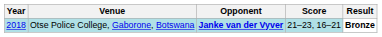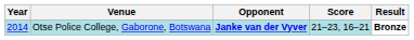Otse Police College, Gaborone, Botswana | Year: 2018 -> 2014
